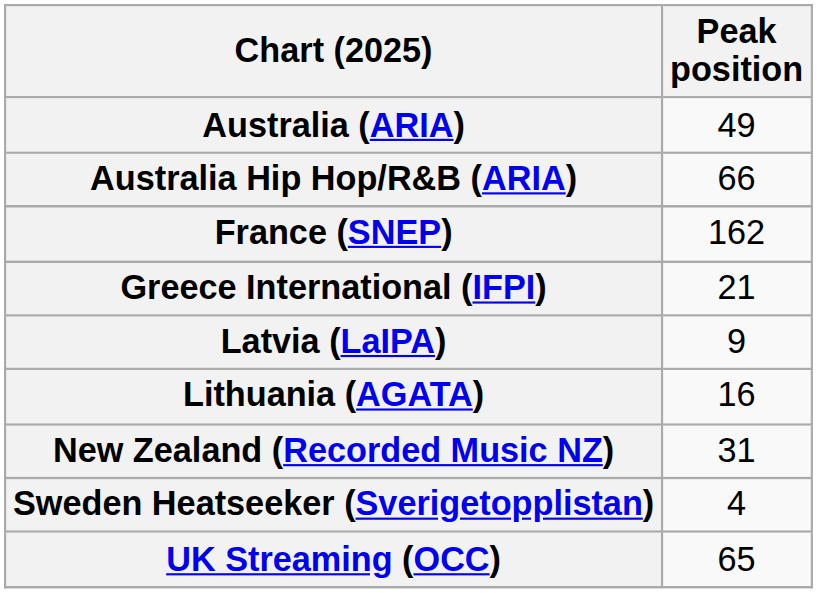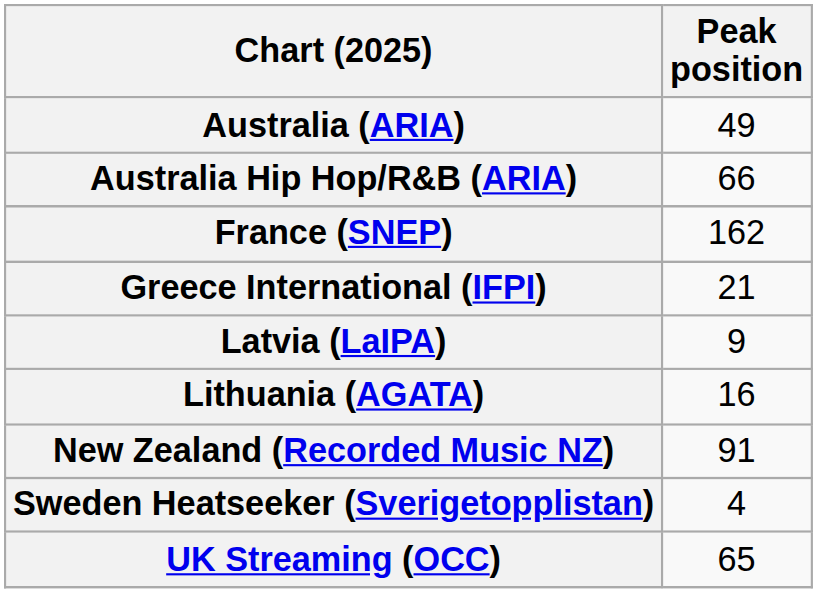New Zealand (Recorded Music NZ) | Peak position: 31 -> 91
